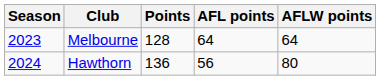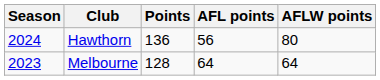rows swapped: Melbourne <-> Hawthorn
